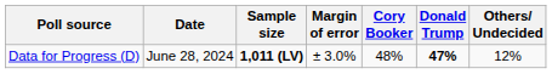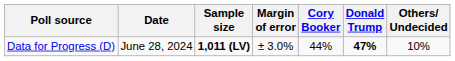Data for Progress (D) | Cory Booker: 48% -> 44%
Data for Progress (D) | Others/ Undecided: 12% -> 10%
